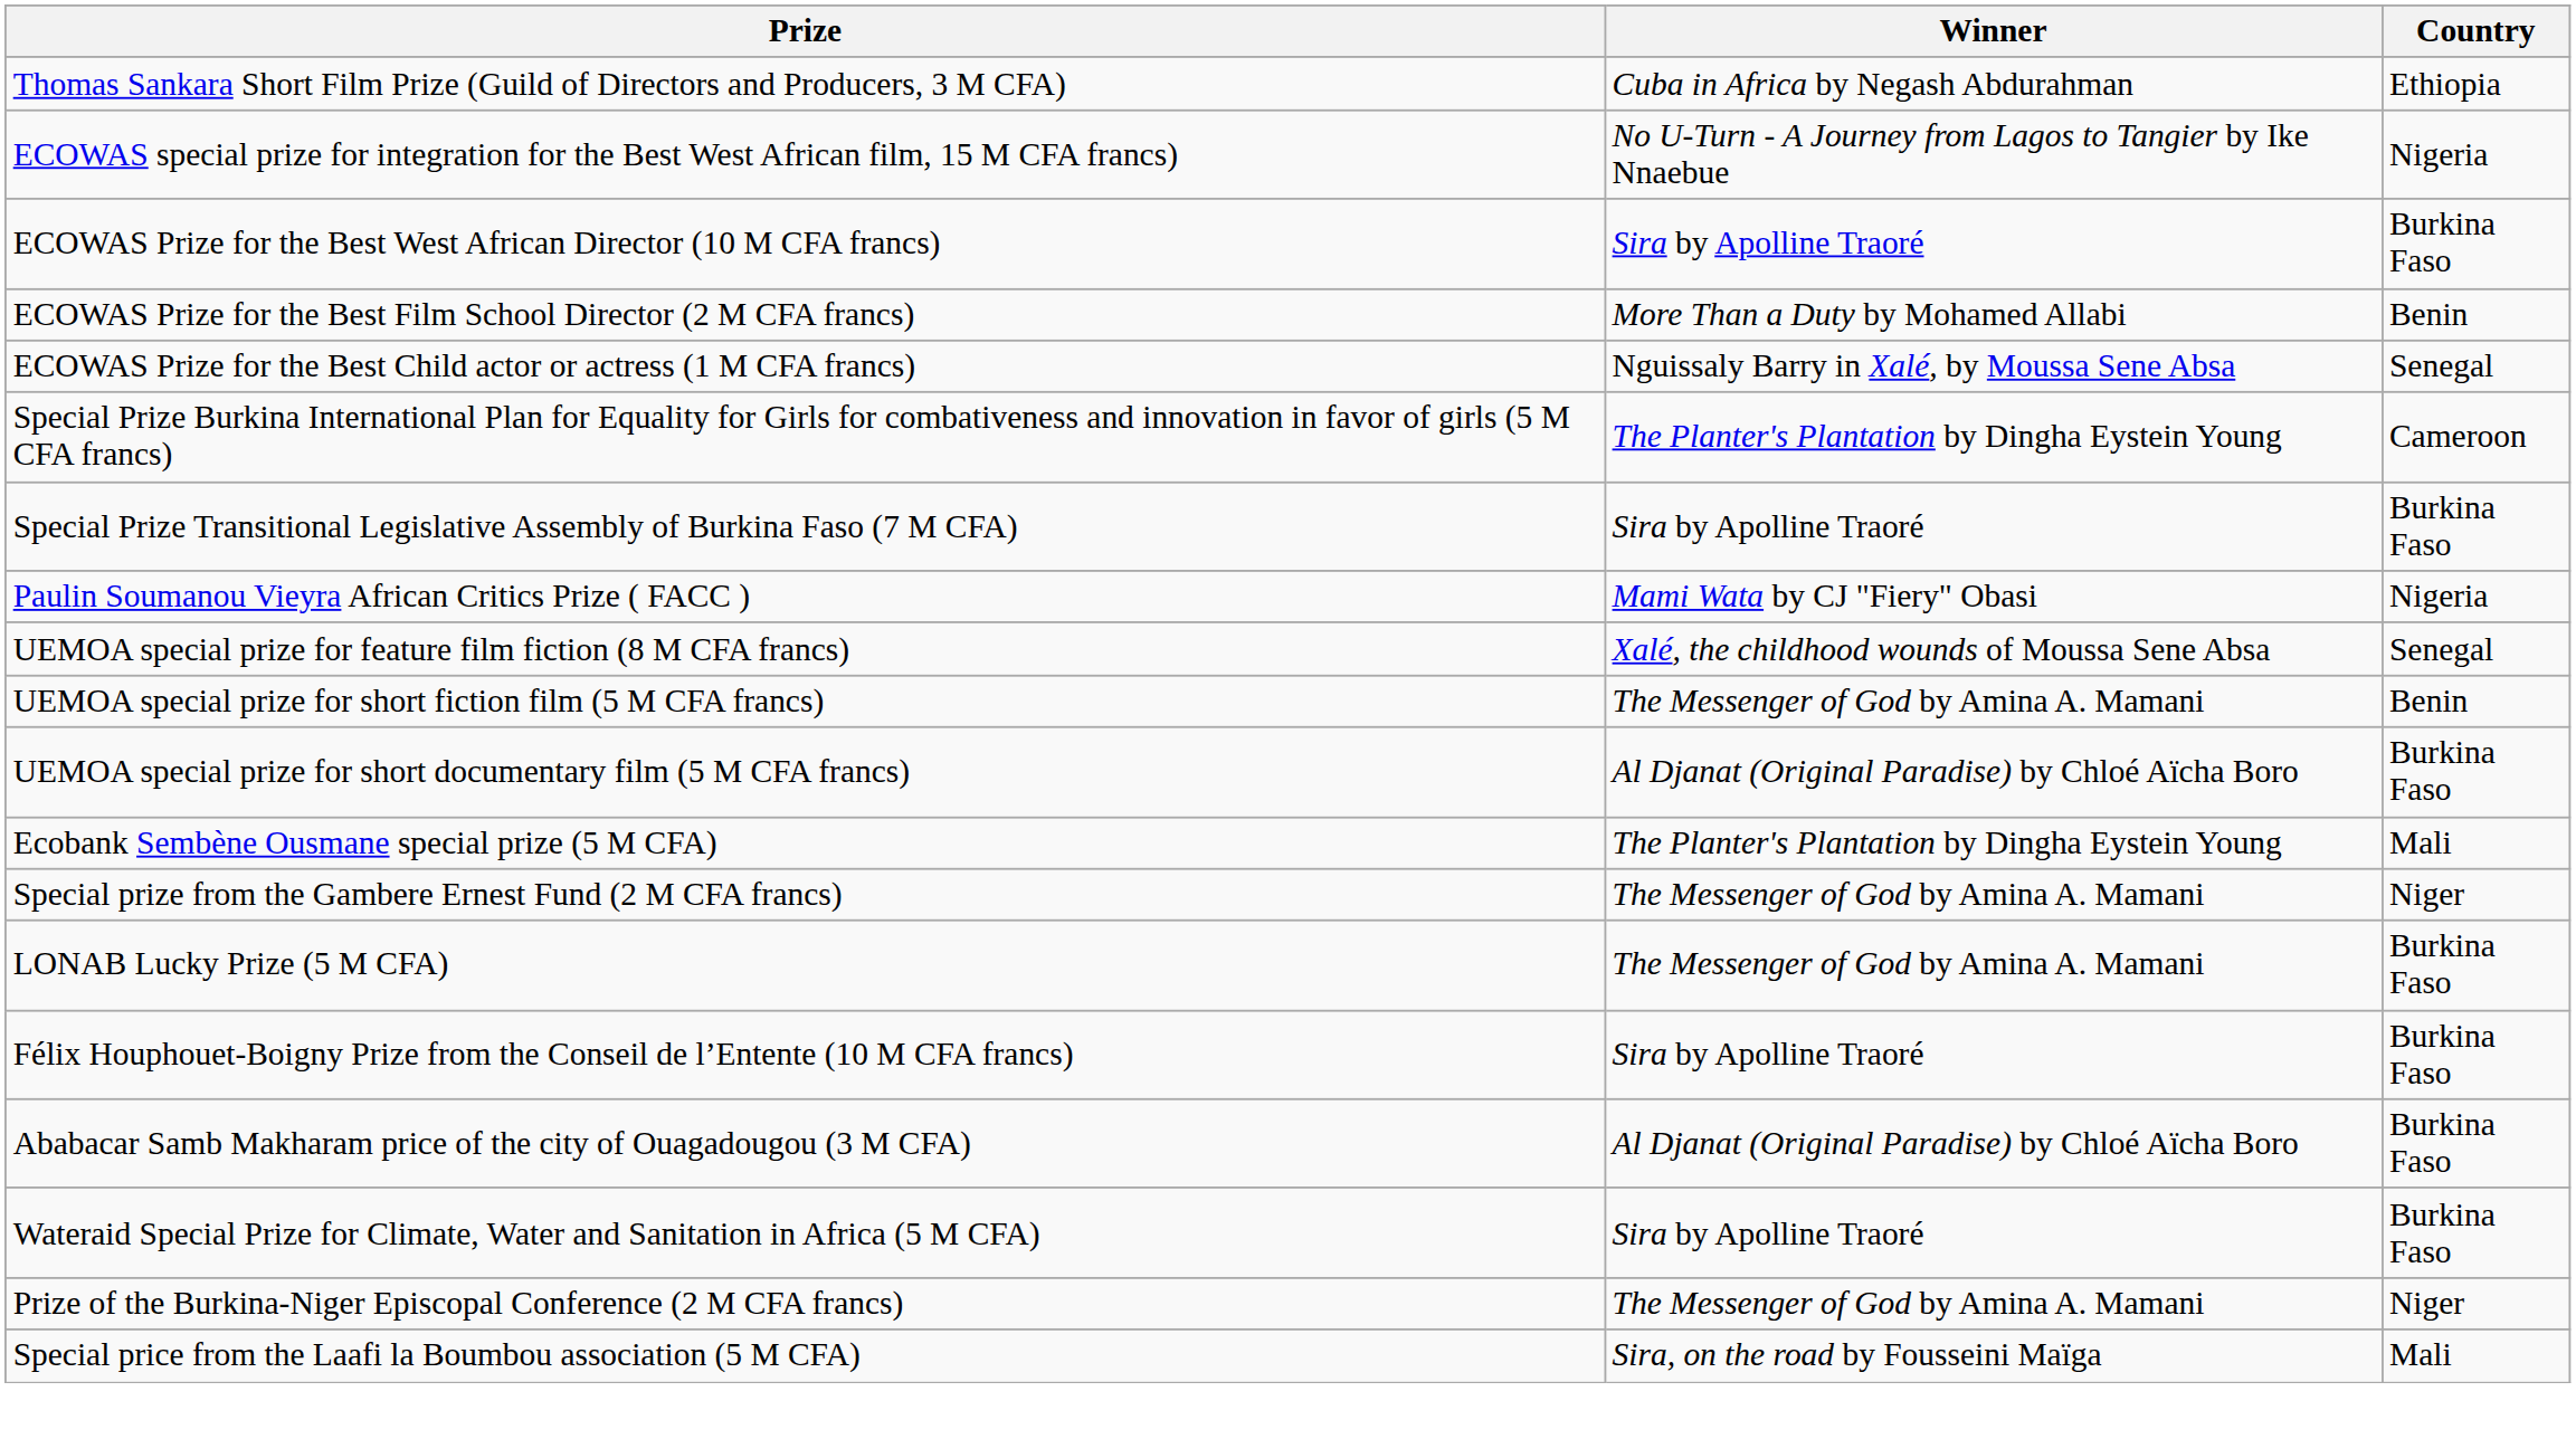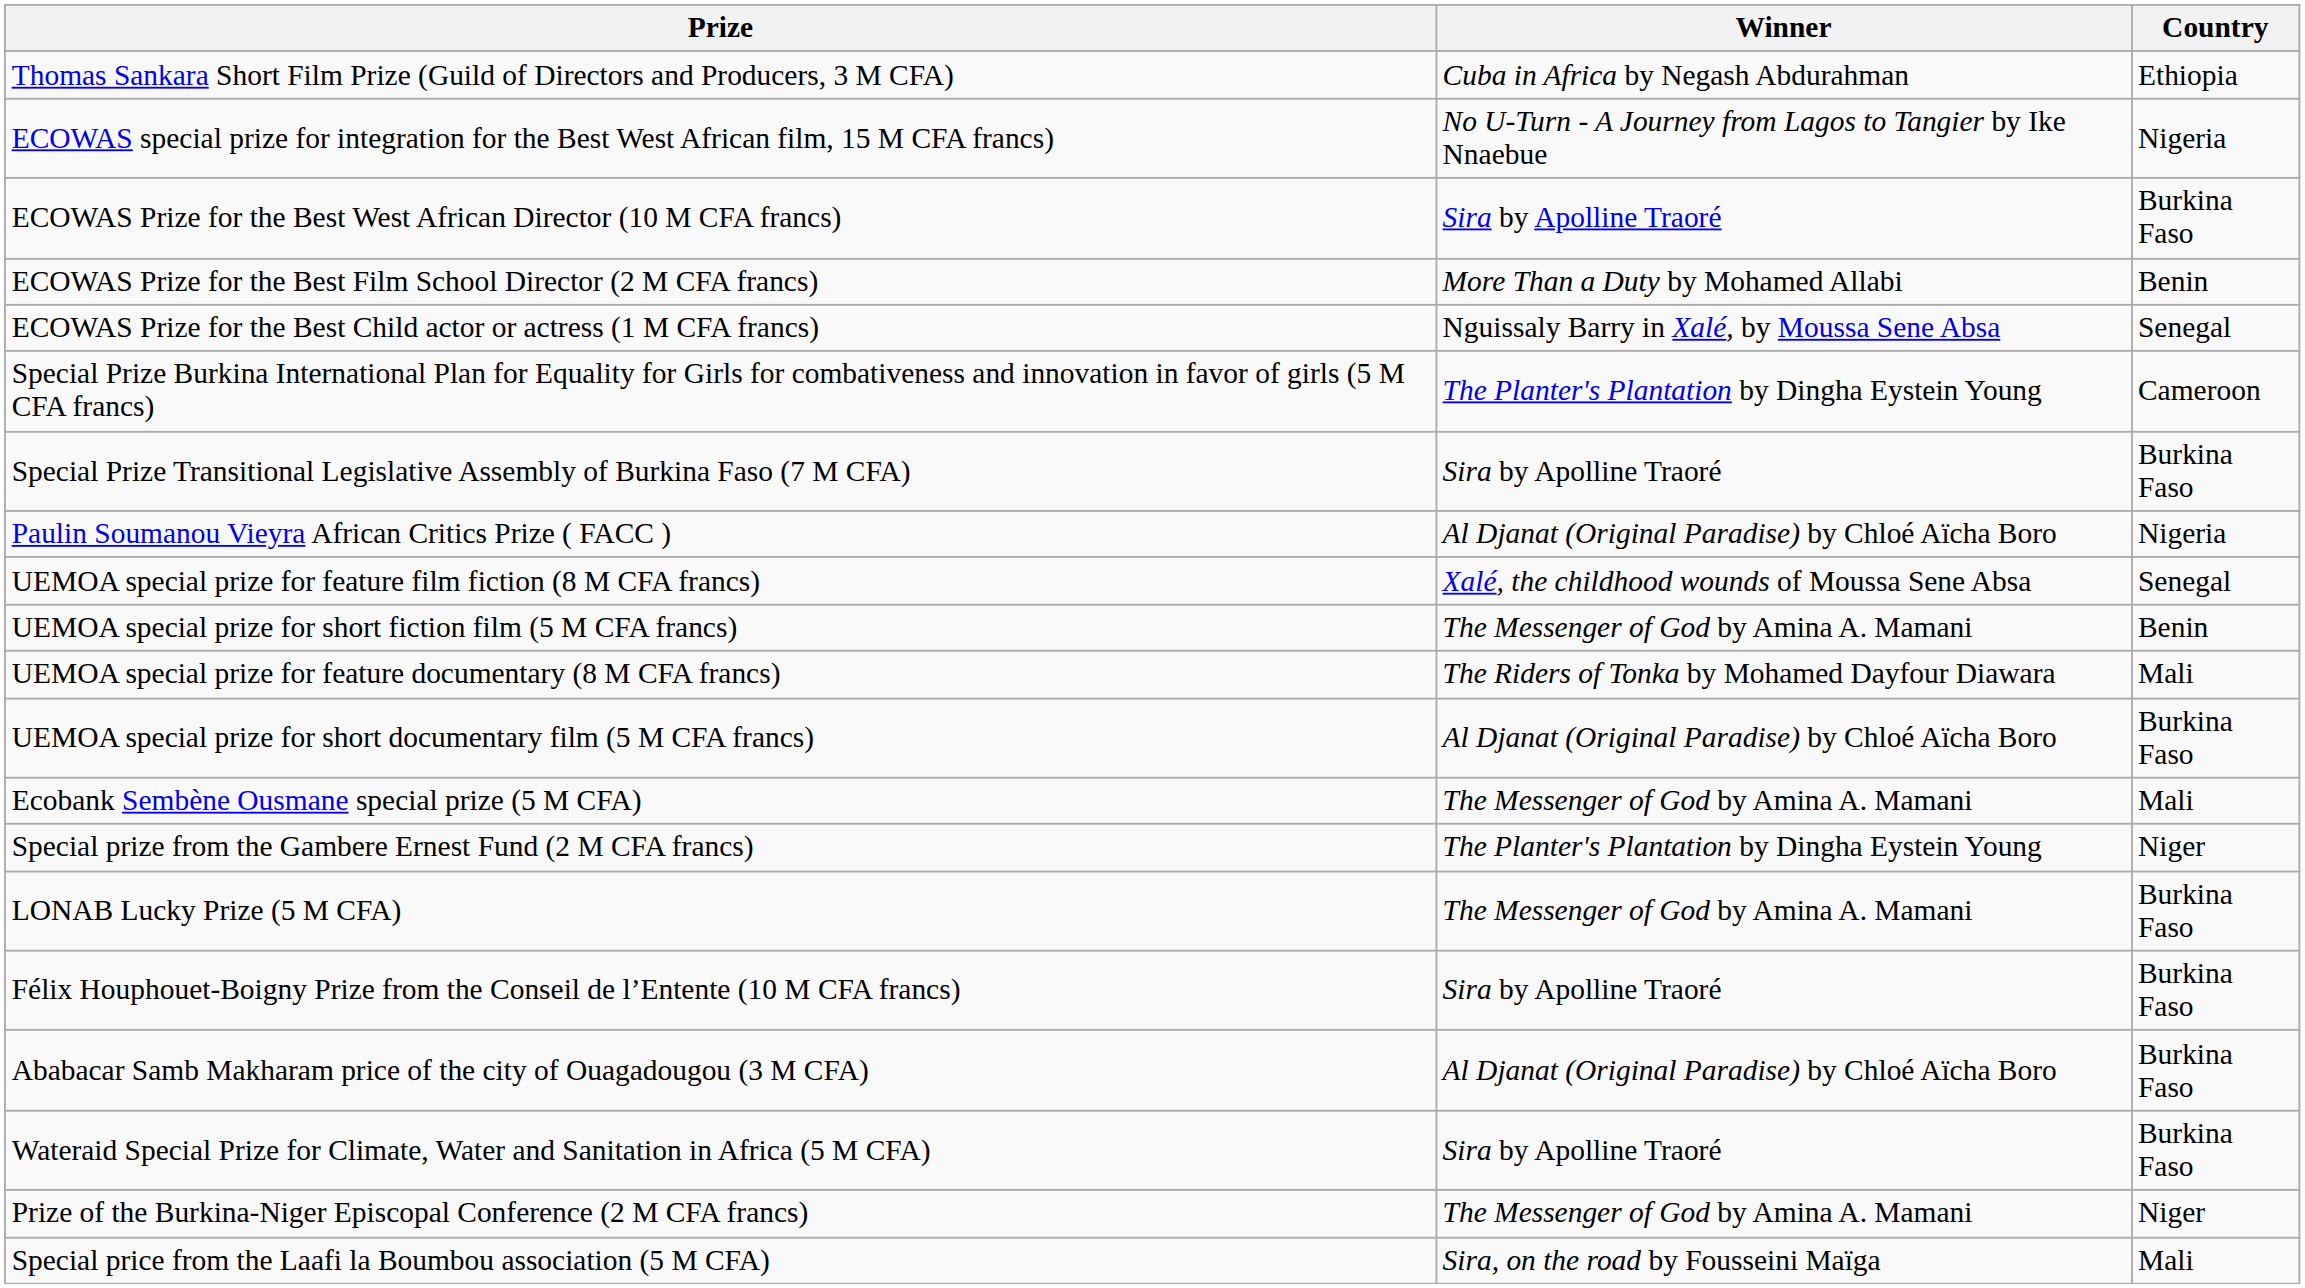Paulin Soumanou Vieyra African Critics Prize ( FACC ) | Winner: Mami Wata by CJ "Fiery" Obasi -> Al Djanat (Original Paradise) by Chloé Aïcha Boro
+ row: UEMOA special prize for feature documentary (8 M CFA francs) | The Riders of Tonka by Mohamed Dayfour Diawara | Mali
Ecobank Sembène Ousmane special prize (5 M CFA) | Winner: The Planter's Plantation by Dingha Eystein Young -> The Messenger of God by Amina A. Mamani
Special prize from the Gambere Ernest Fund (2 M CFA francs) | Winner: The Messenger of God by Amina A. Mamani -> The Planter's Plantation by Dingha Eystein Young
